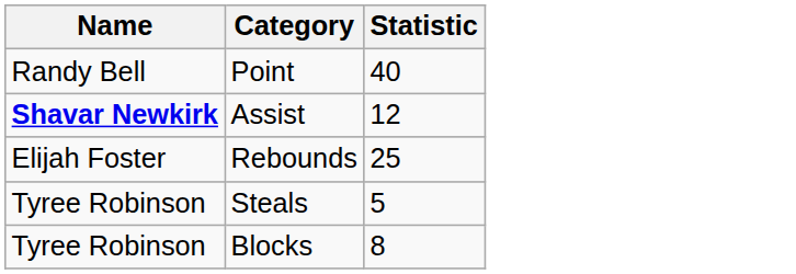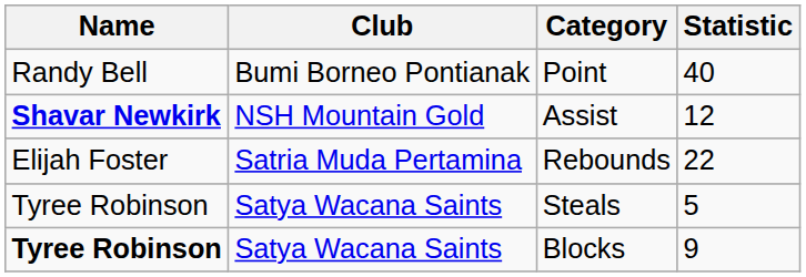+ column: Club | Bumi Borneo Pontianak | NSH Mountain Gold | Satria Muda Pertamina | Satya Wacana Saints | Satya Wacana Saints
Rebounds | Statistic: 25 -> 22
Blocks | Name: normal -> bold
Blocks | Statistic: 8 -> 9
